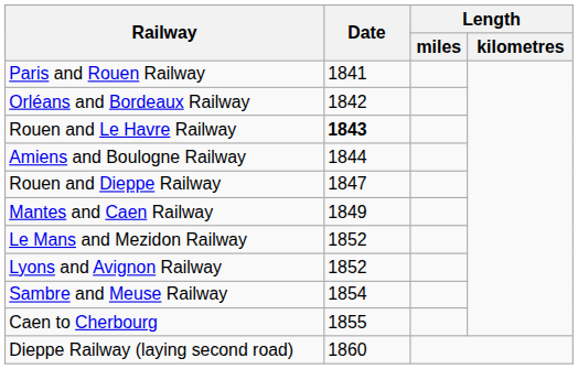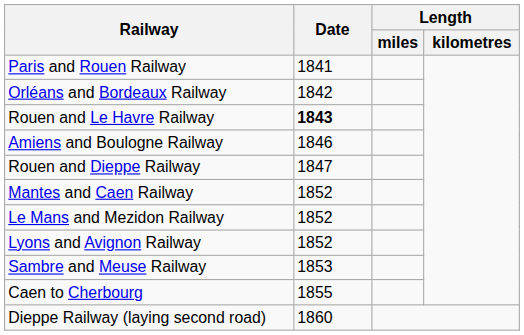Amiens and Boulogne Railway | Date: 1844 -> 1846
Mantes and Caen Railway | Date: 1849 -> 1852
Sambre and Meuse Railway | Date: 1854 -> 1853
